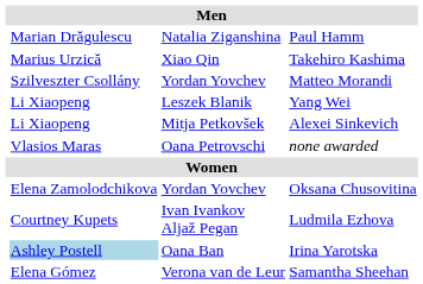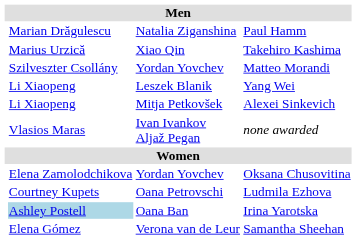none awarded | column 3: Oana Petrovschi -> Ivan Ivankov Aljaž Pegan
Ludmila Ezhova | column 3: Ivan Ivankov Aljaž Pegan -> Oana Petrovschi
